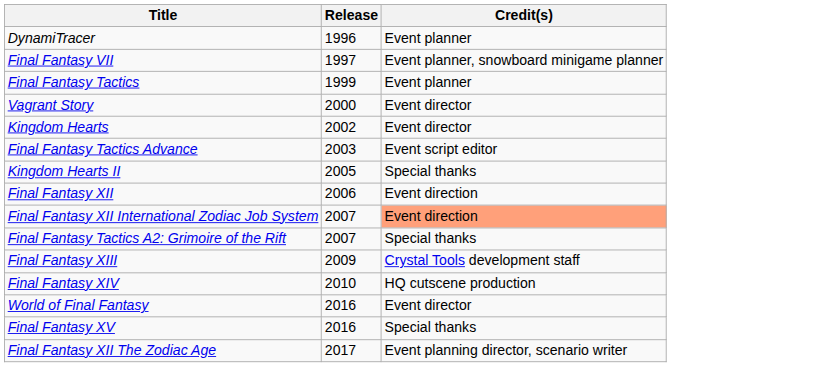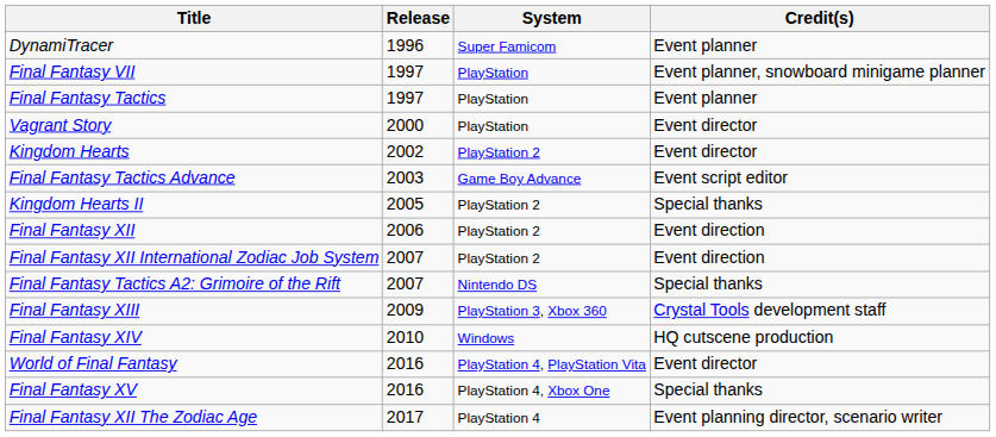+ column: System | Super Famicom | PlayStation | PlayStation | PlayStation | PlayStation 2 | Game Boy Advance | PlayStation 2 | PlayStation 2 | PlayStation 2 | Nintendo DS | PlayStation 3, Xbox 360 | Windows | PlayStation 4, PlayStation Vita | PlayStation 4, Xbox One | PlayStation 4
Final Fantasy Tactics | Release: 1999 -> 1997
Final Fantasy XII International Zodiac Job System | Credit(s): lightsalmon background -> no background
